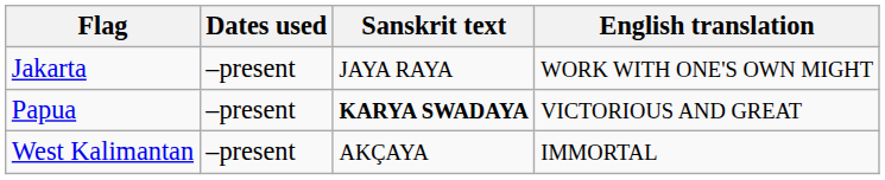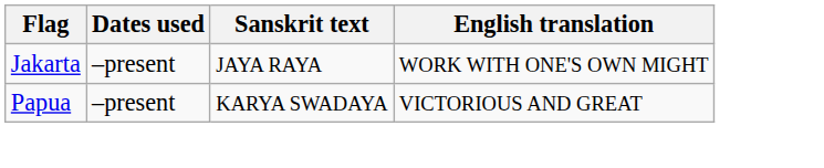Papua | Sanskrit text: bold -> normal
- row: West Kalimantan | –present | AKÇAYA | IMMORTAL
